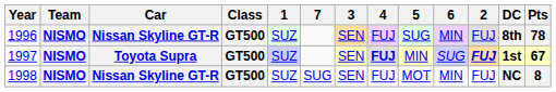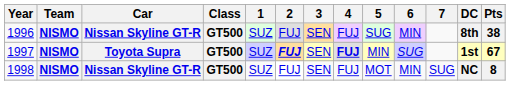columns swapped: 2 <-> 7
1996 | Pts: 78 -> 38
